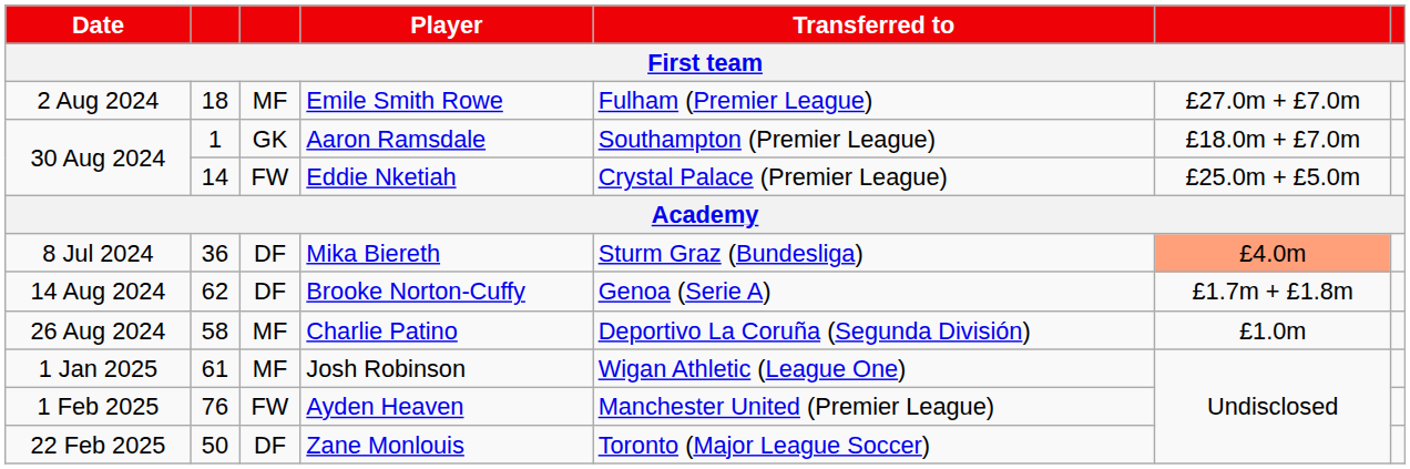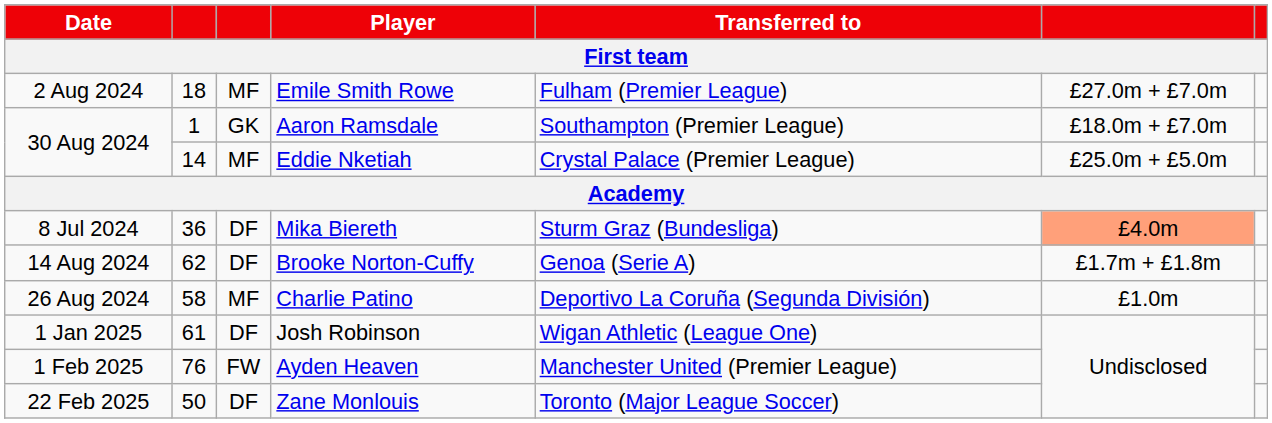Eddie Nketiah | column 3: FW -> MF
Josh Robinson | column 3: MF -> DF
